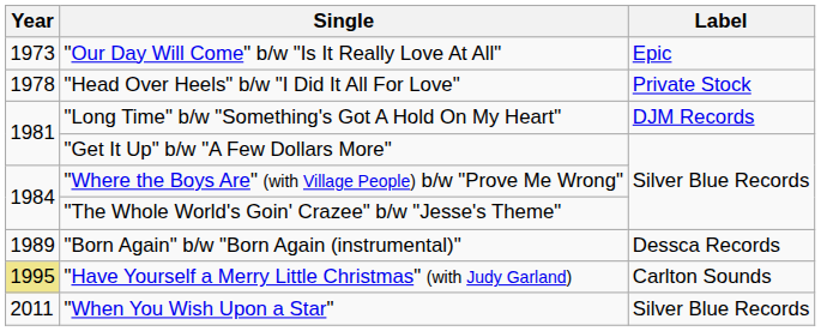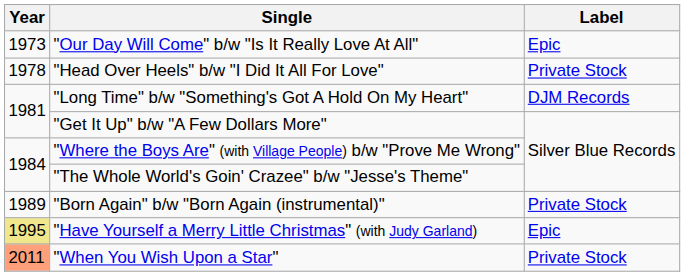"Born Again" b/w "Born Again (instrumental)" | Label: Dessca Records -> Private Stock
"Have Yourself a Merry Little Christmas" (with Judy Garland) | Label: Carlton Sounds -> Epic
"When You Wish Upon a Star" | Year: no background -> lightsalmon background
"When You Wish Upon a Star" | Label: Silver Blue Records -> Private Stock
